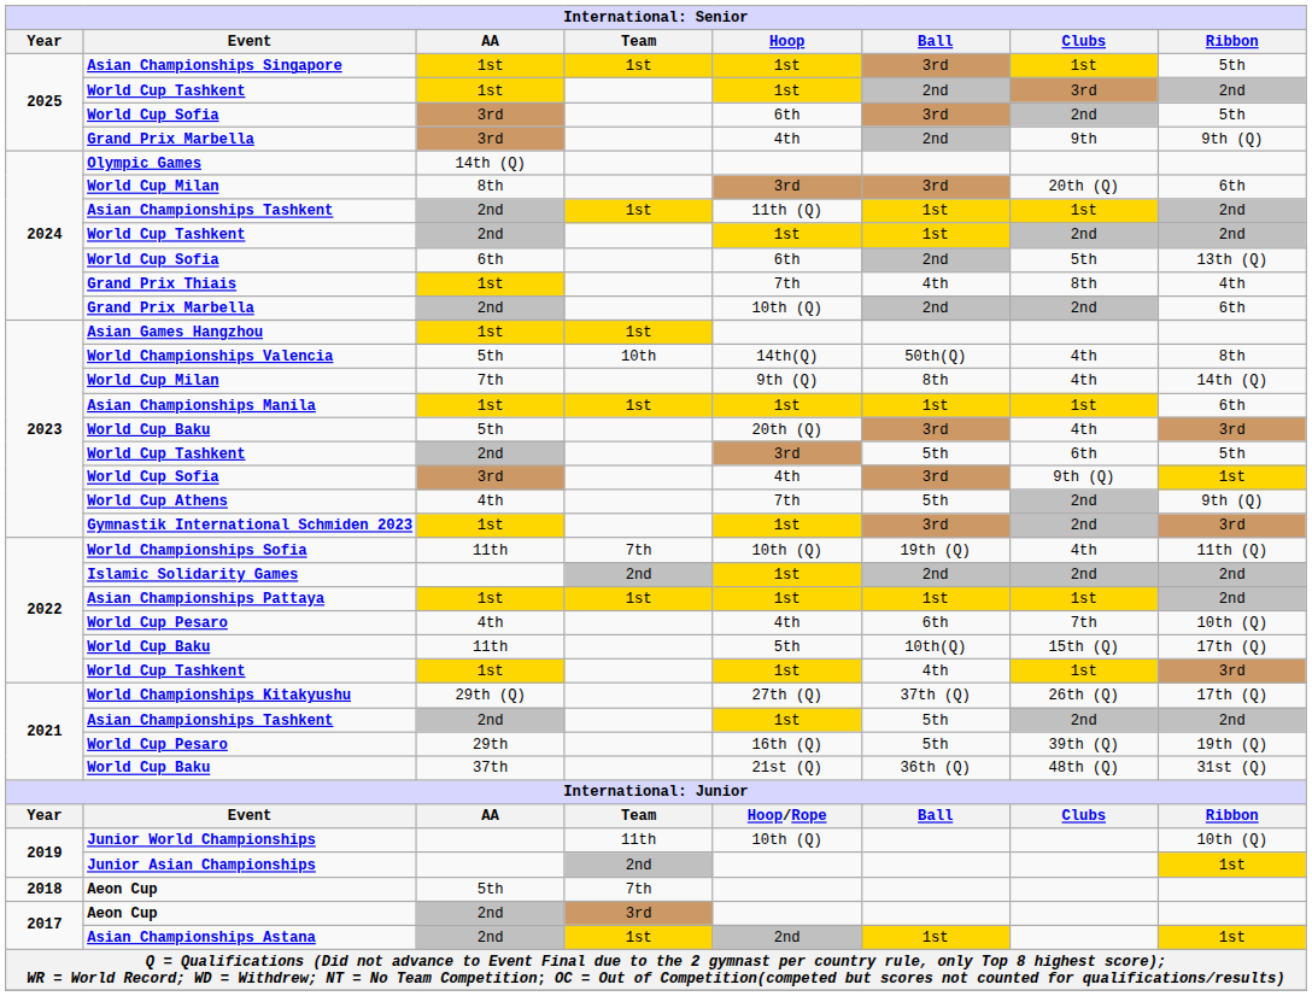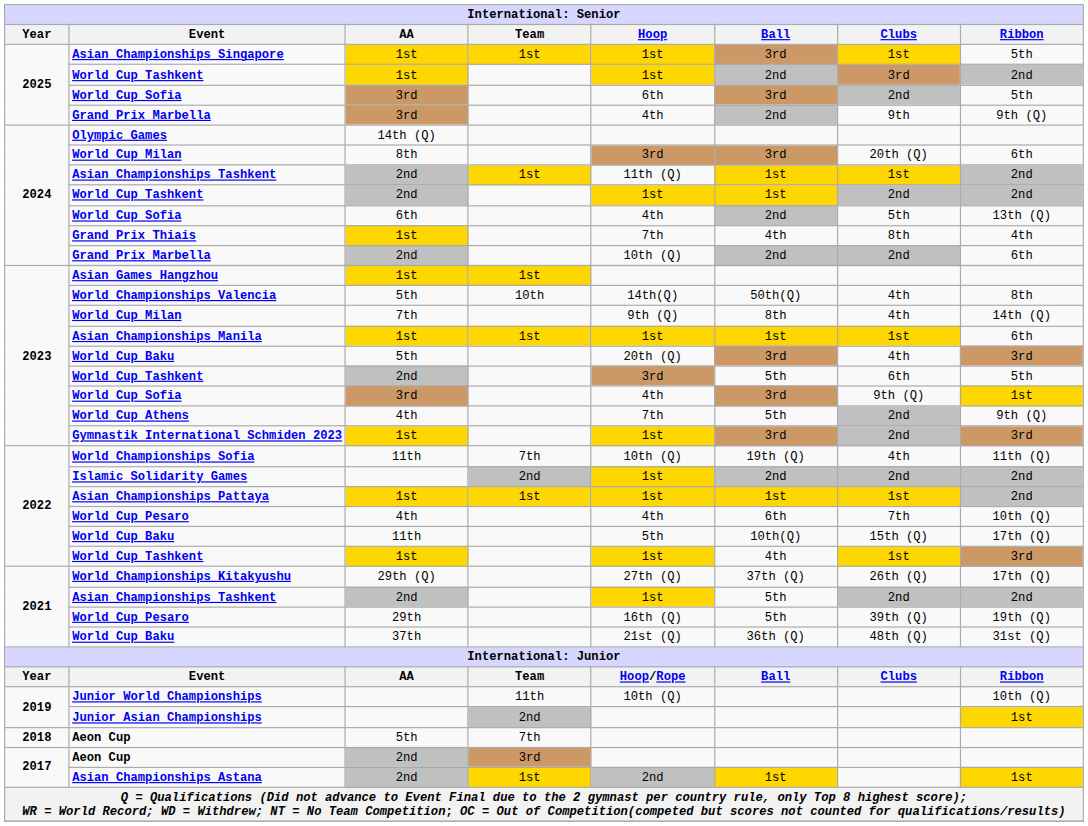2024 / World Cup Sofia | Hoop: 6th -> 4th
